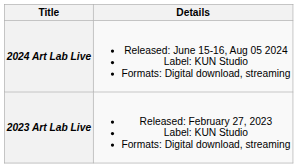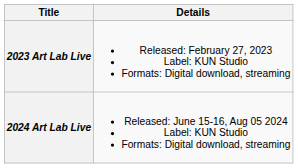rows swapped: 2023 Art Lab Live <-> 2024 Art Lab Live
